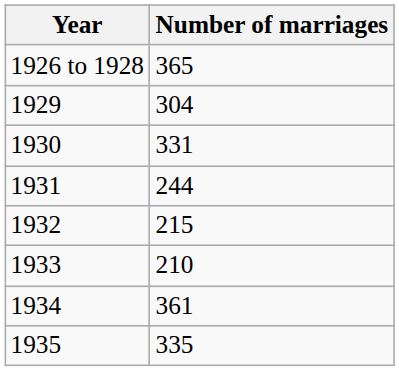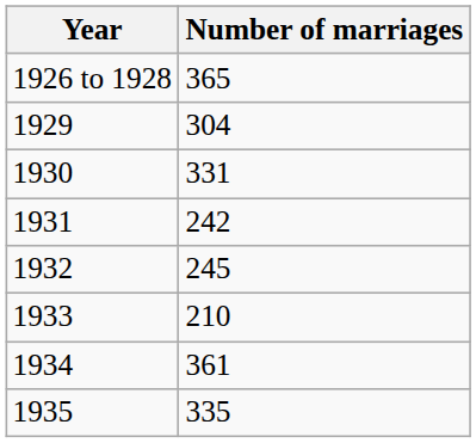1931 | Number of marriages: 244 -> 242
1932 | Number of marriages: 215 -> 245
